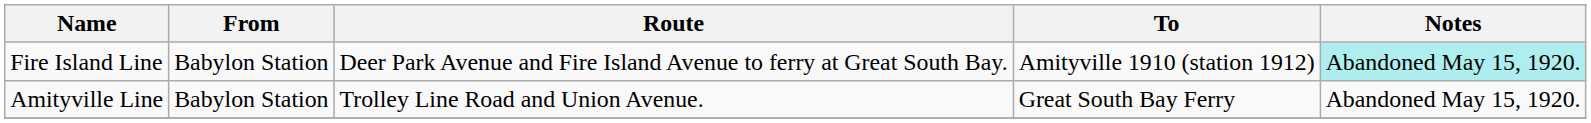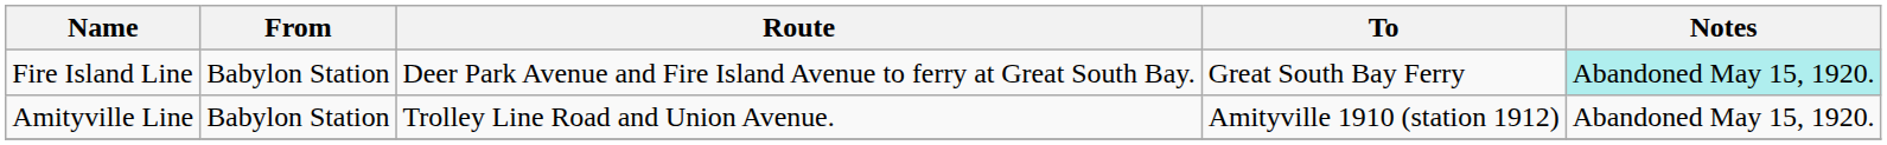Fire Island Line | To: Amityville 1910 (station 1912) -> Great South Bay Ferry
Amityville Line | To: Great South Bay Ferry -> Amityville 1910 (station 1912)
